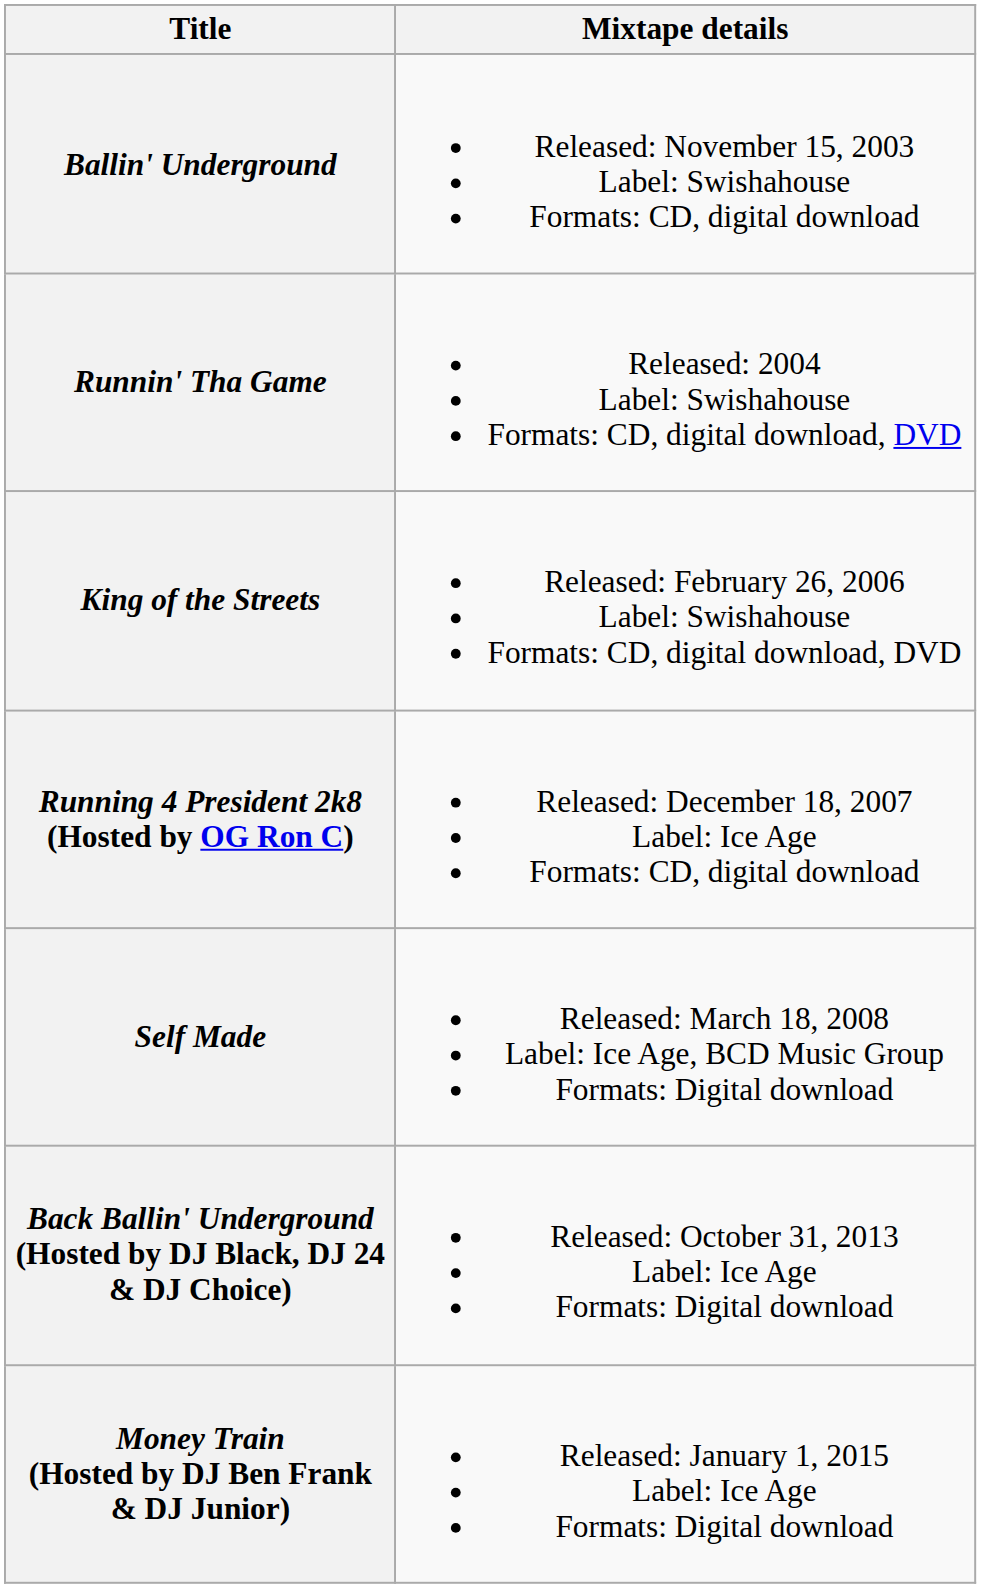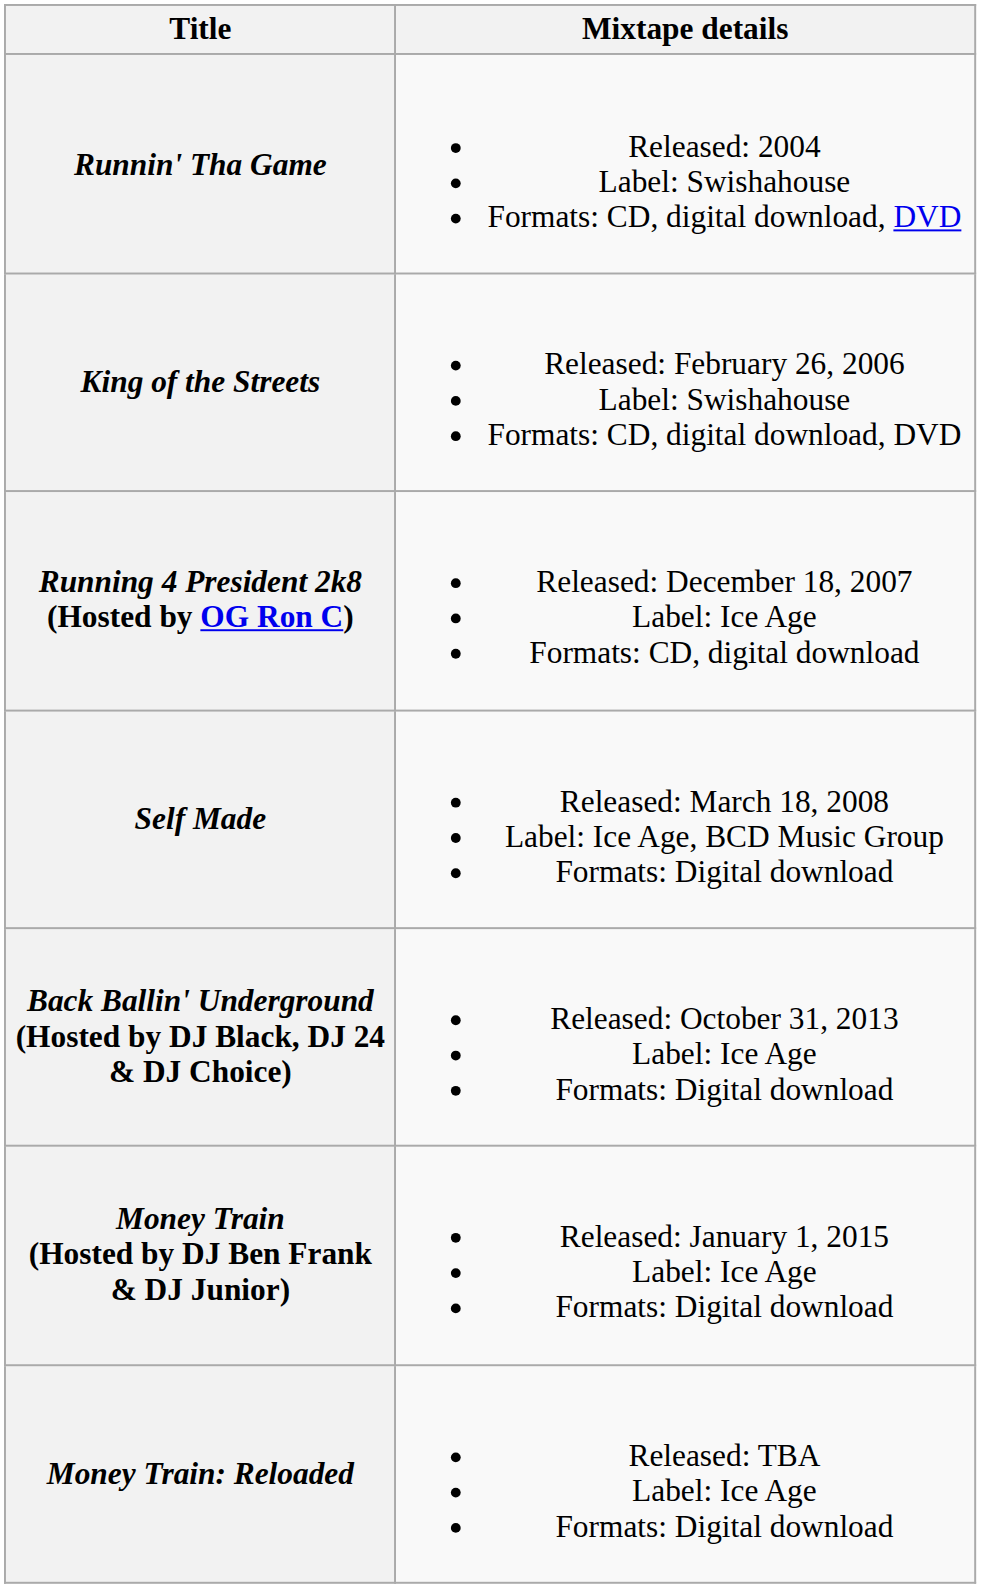- row: Ballin' Underground | Released: November 15, 2003 Label: Swishahouse Formats: CD, digital download
+ row: Money Train: Reloaded | Released: TBA Label: Ice Age Formats: Digital download
